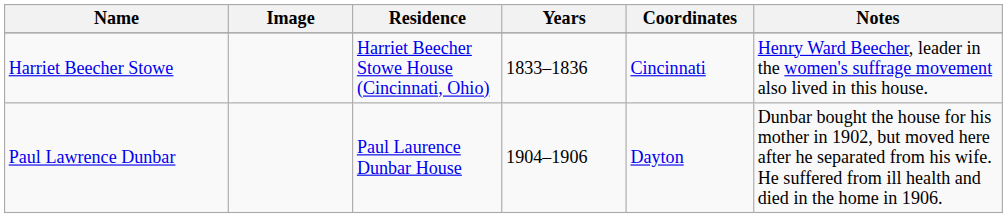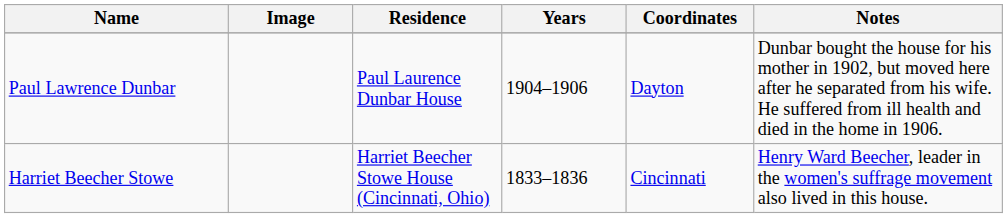rows swapped: Paul Lawrence Dunbar <-> Harriet Beecher Stowe
